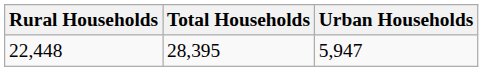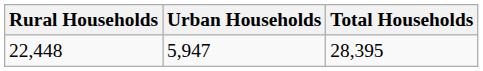columns swapped: Urban Households <-> Total Households
